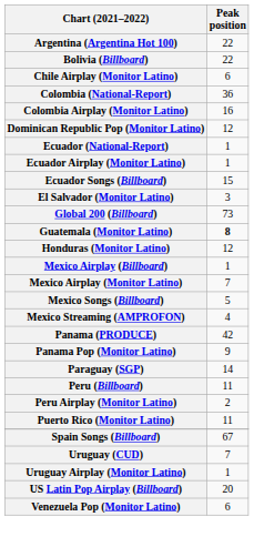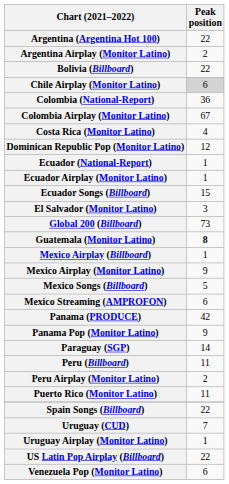+ row: Argentina Airplay (Monitor Latino) | 2
Chile Airplay (Monitor Latino) | Peak position: no background -> lightgrey background
Colombia Airplay (Monitor Latino) | Peak position: 16 -> 67
+ row: Costa Rica (Monitor Latino) | 4
- row: Honduras (Monitor Latino) | 12
Mexico Airplay (Monitor Latino) | Peak position: 7 -> 9
Mexico Streaming (AMPROFON) | Peak position: 4 -> 6
Spain Songs (Billboard) | Peak position: 67 -> 22
US Latin Pop Airplay (Billboard) | Peak position: 20 -> 22
